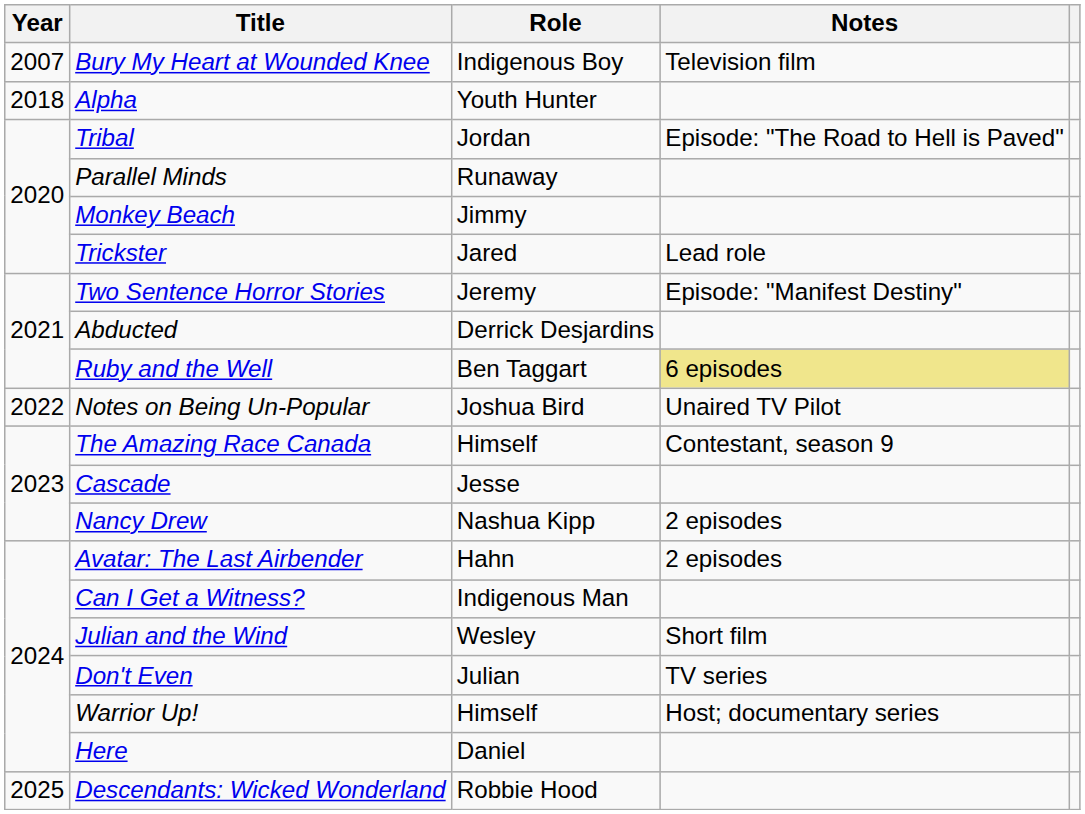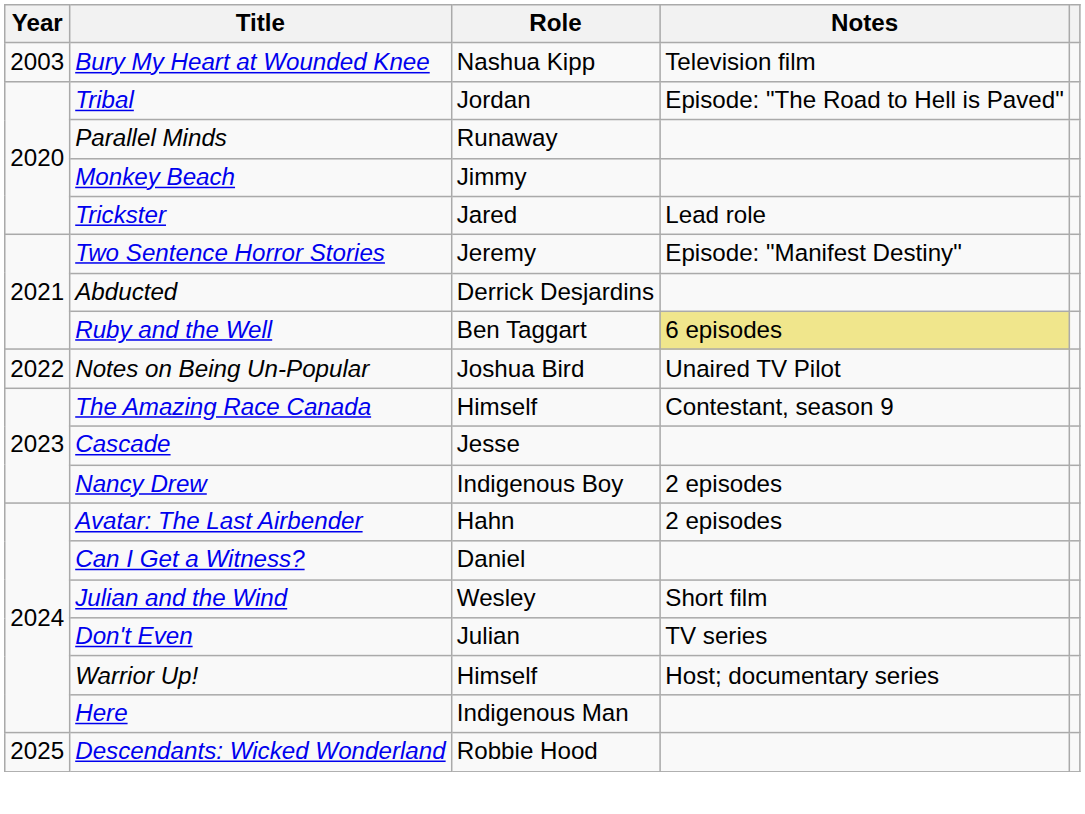Bury My Heart at Wounded Knee | Year: 2007 -> 2003
Bury My Heart at Wounded Knee | Role: Indigenous Boy -> Nashua Kipp
- row: 2018 | Alpha | Youth Hunter
Nancy Drew | Role: Nashua Kipp -> Indigenous Boy
Can I Get a Witness? | Role: Indigenous Man -> Daniel
Here | Role: Daniel -> Indigenous Man
